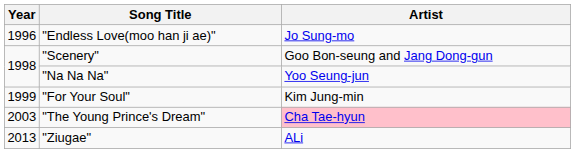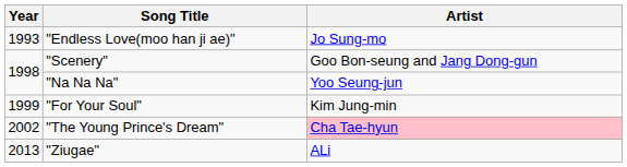"Endless Love(moo han ji ae)" | Year: 1996 -> 1993
"The Young Prince's Dream" | Year: 2003 -> 2002
